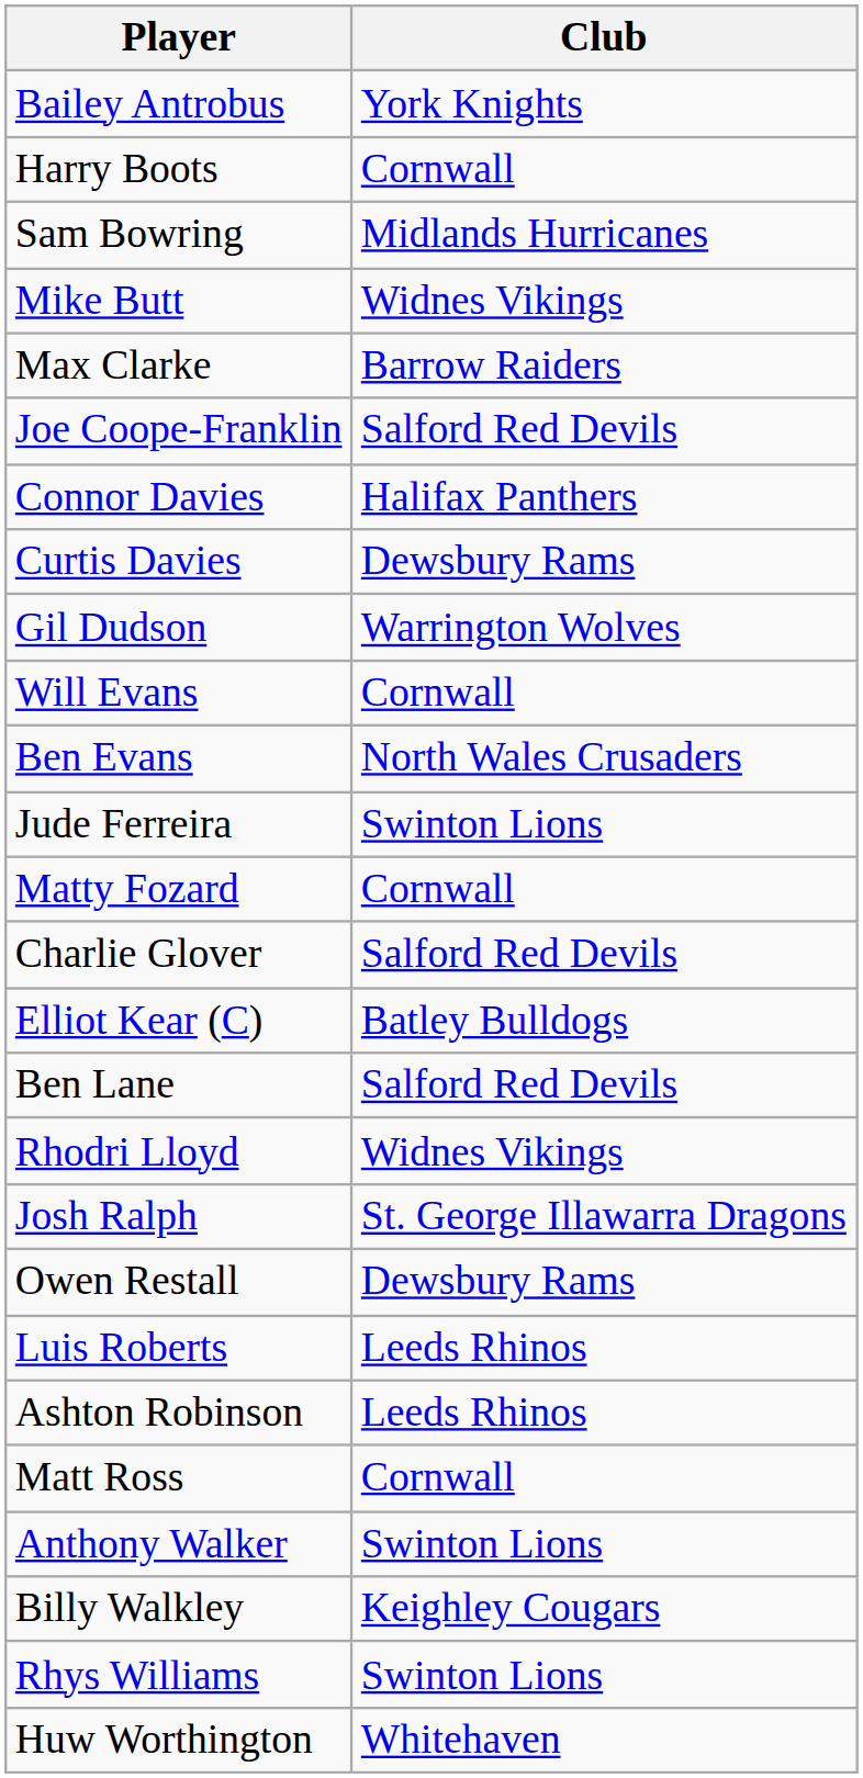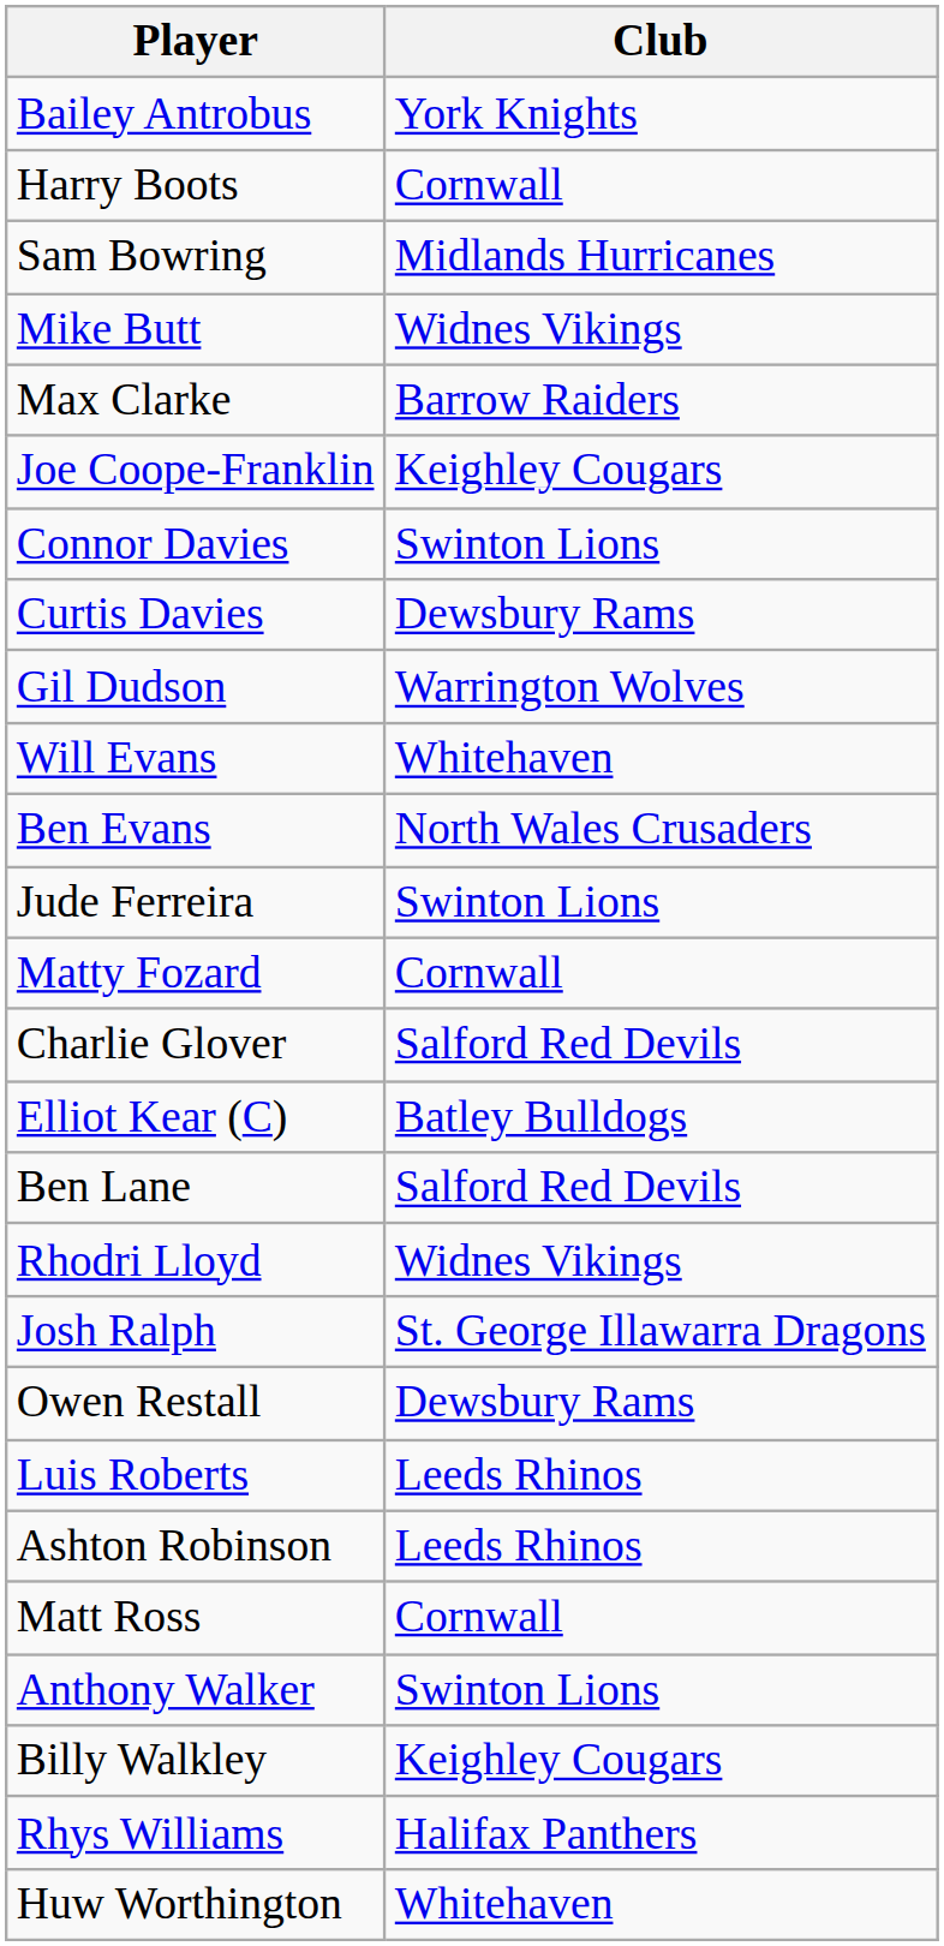Joe Coope-Franklin | Club: Salford Red Devils -> Keighley Cougars
Connor Davies | Club: Halifax Panthers -> Swinton Lions
Will Evans | Club: Cornwall -> Whitehaven
Rhys Williams | Club: Swinton Lions -> Halifax Panthers
